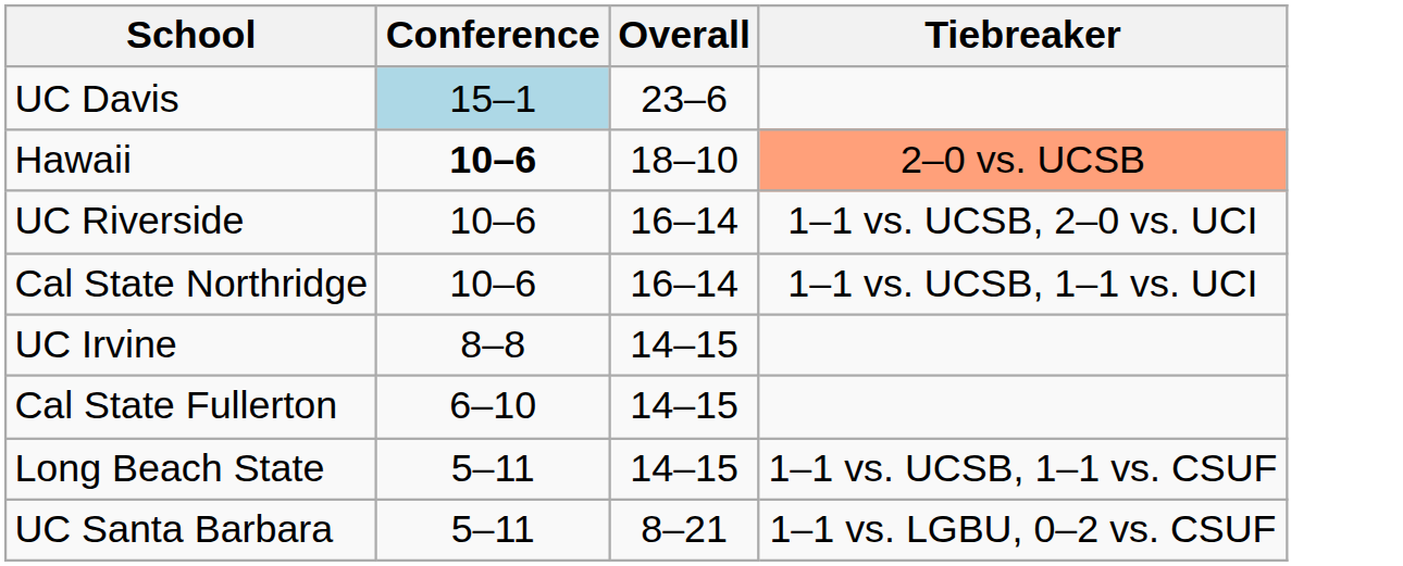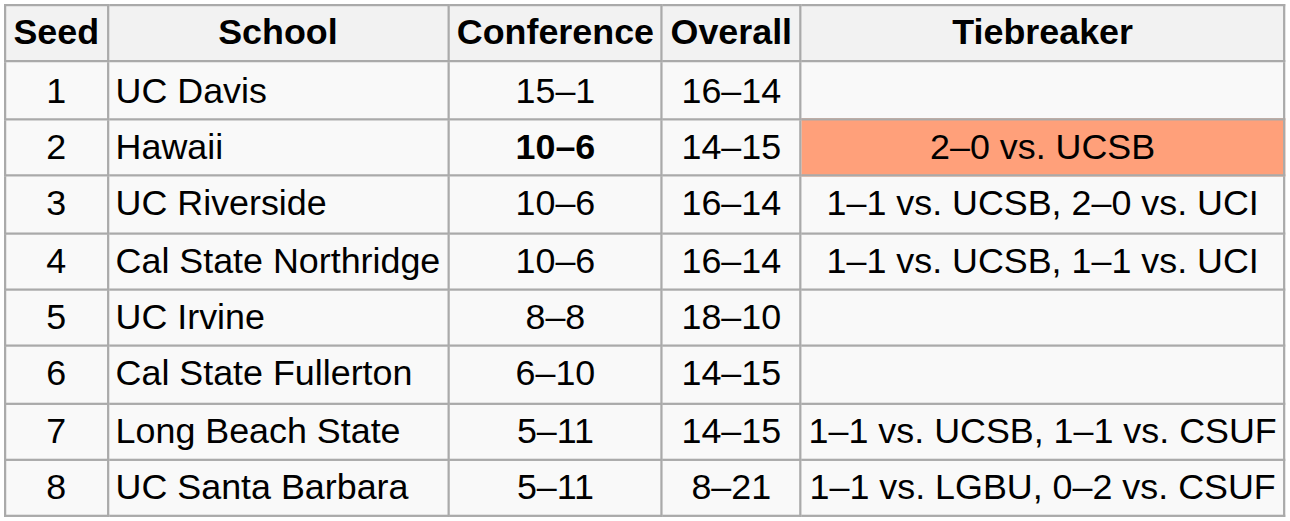+ column: Seed | 1 | 2 | 3 | 4 | 5 | 6 | 7 | 8
UC Davis | Conference: lightblue background -> no background
UC Davis | Overall: 23–6 -> 16–14
Hawaii | Overall: 18–10 -> 14–15
UC Irvine | Overall: 14–15 -> 18–10
